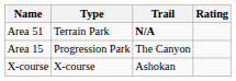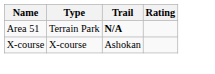- row: Area 15 | Progression Park | The Canyon
